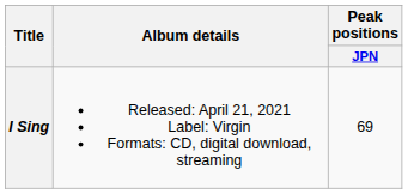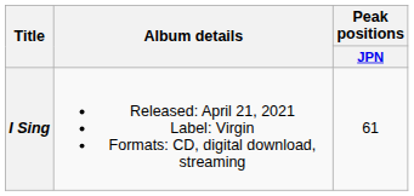I Sing | Peak positions / JPN: 69 -> 61
